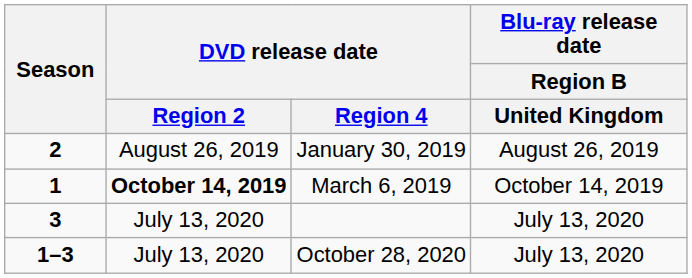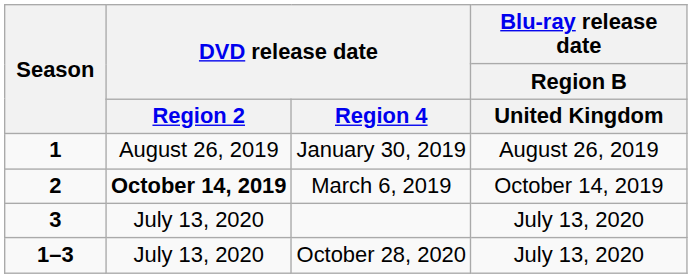January 30, 2019 | Season: 2 -> 1
March 6, 2019 | Season: 1 -> 2
